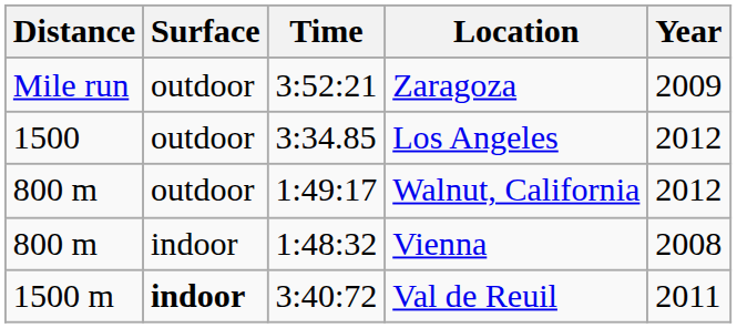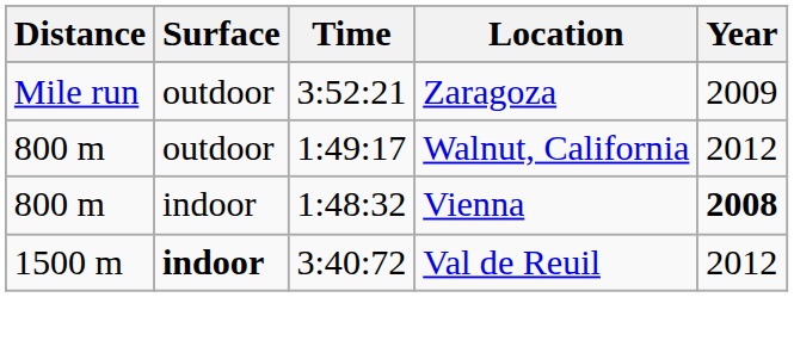- row: 1500 | outdoor | 3:34.85 | Los Angeles | 2012
Vienna | Year: normal -> bold
Val de Reuil | Year: 2011 -> 2012
